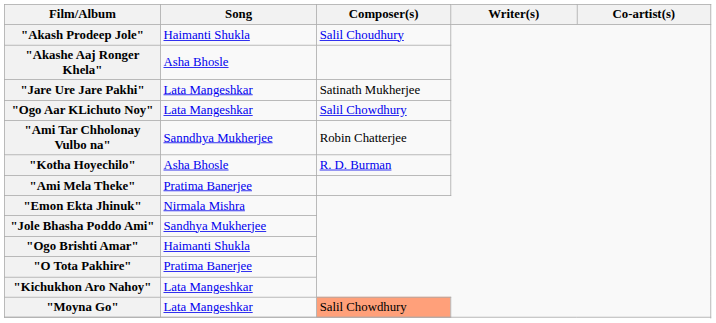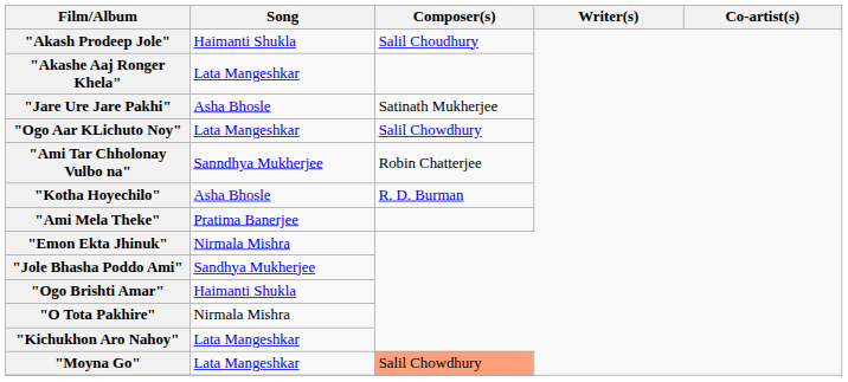"Akashe Aaj Ronger Khela" | Song: Asha Bhosle -> Lata Mangeshkar
"Jare Ure Jare Pakhi" | Song: Lata Mangeshkar -> Asha Bhosle
"O Tota Pakhire" | Song: Pratima Banerjee -> Nirmala Mishra
